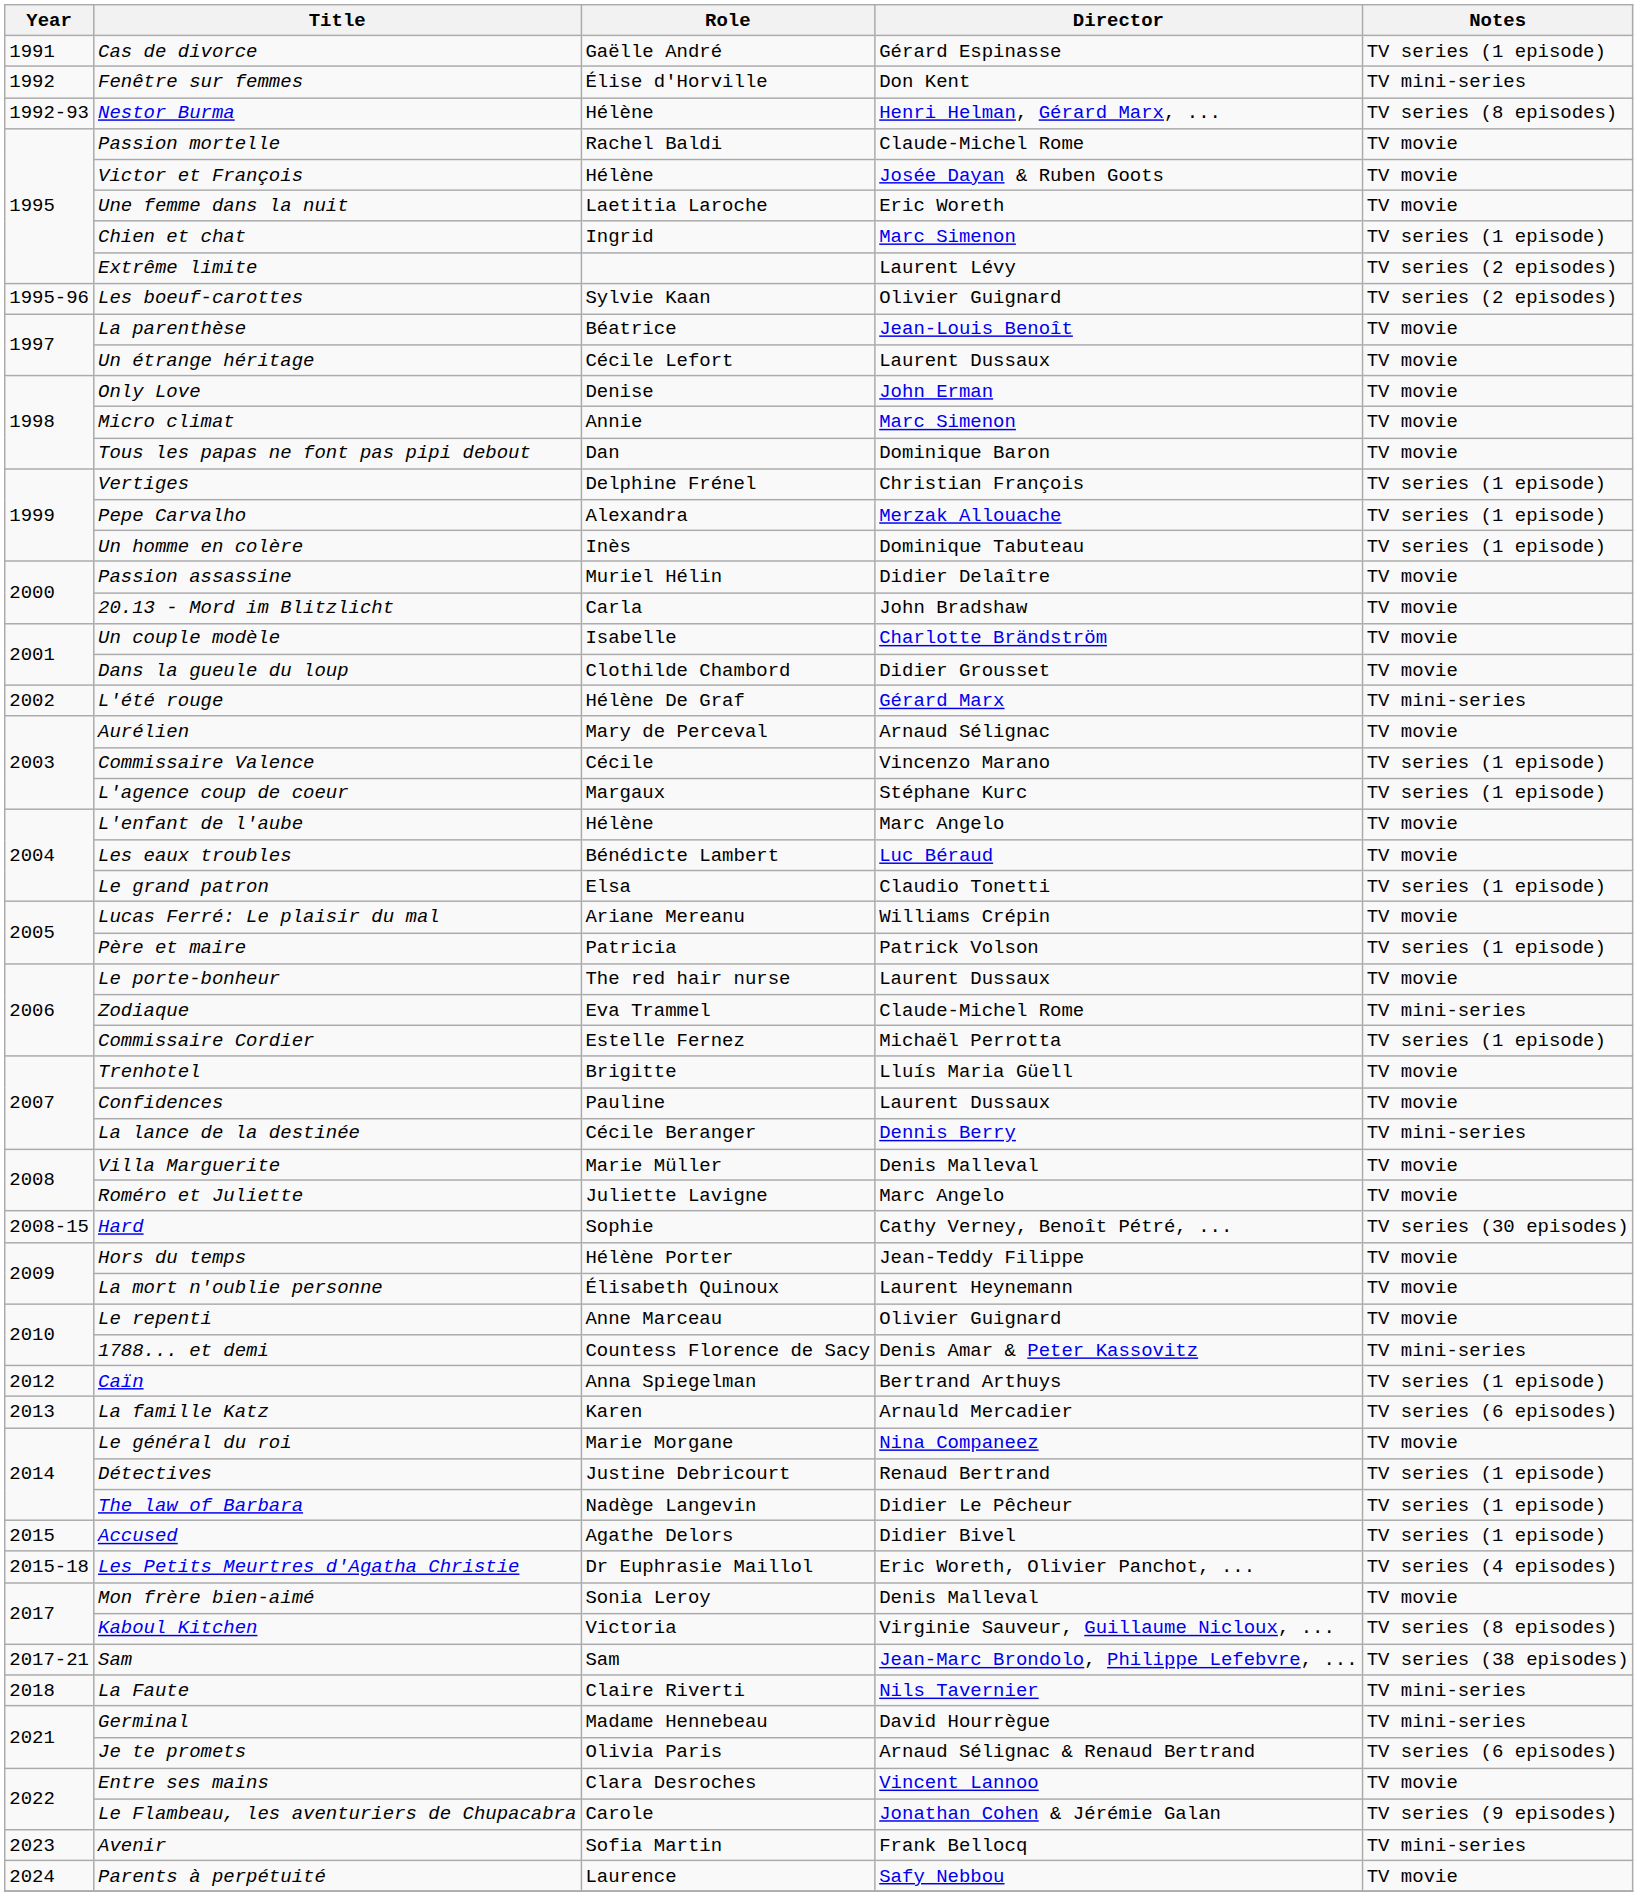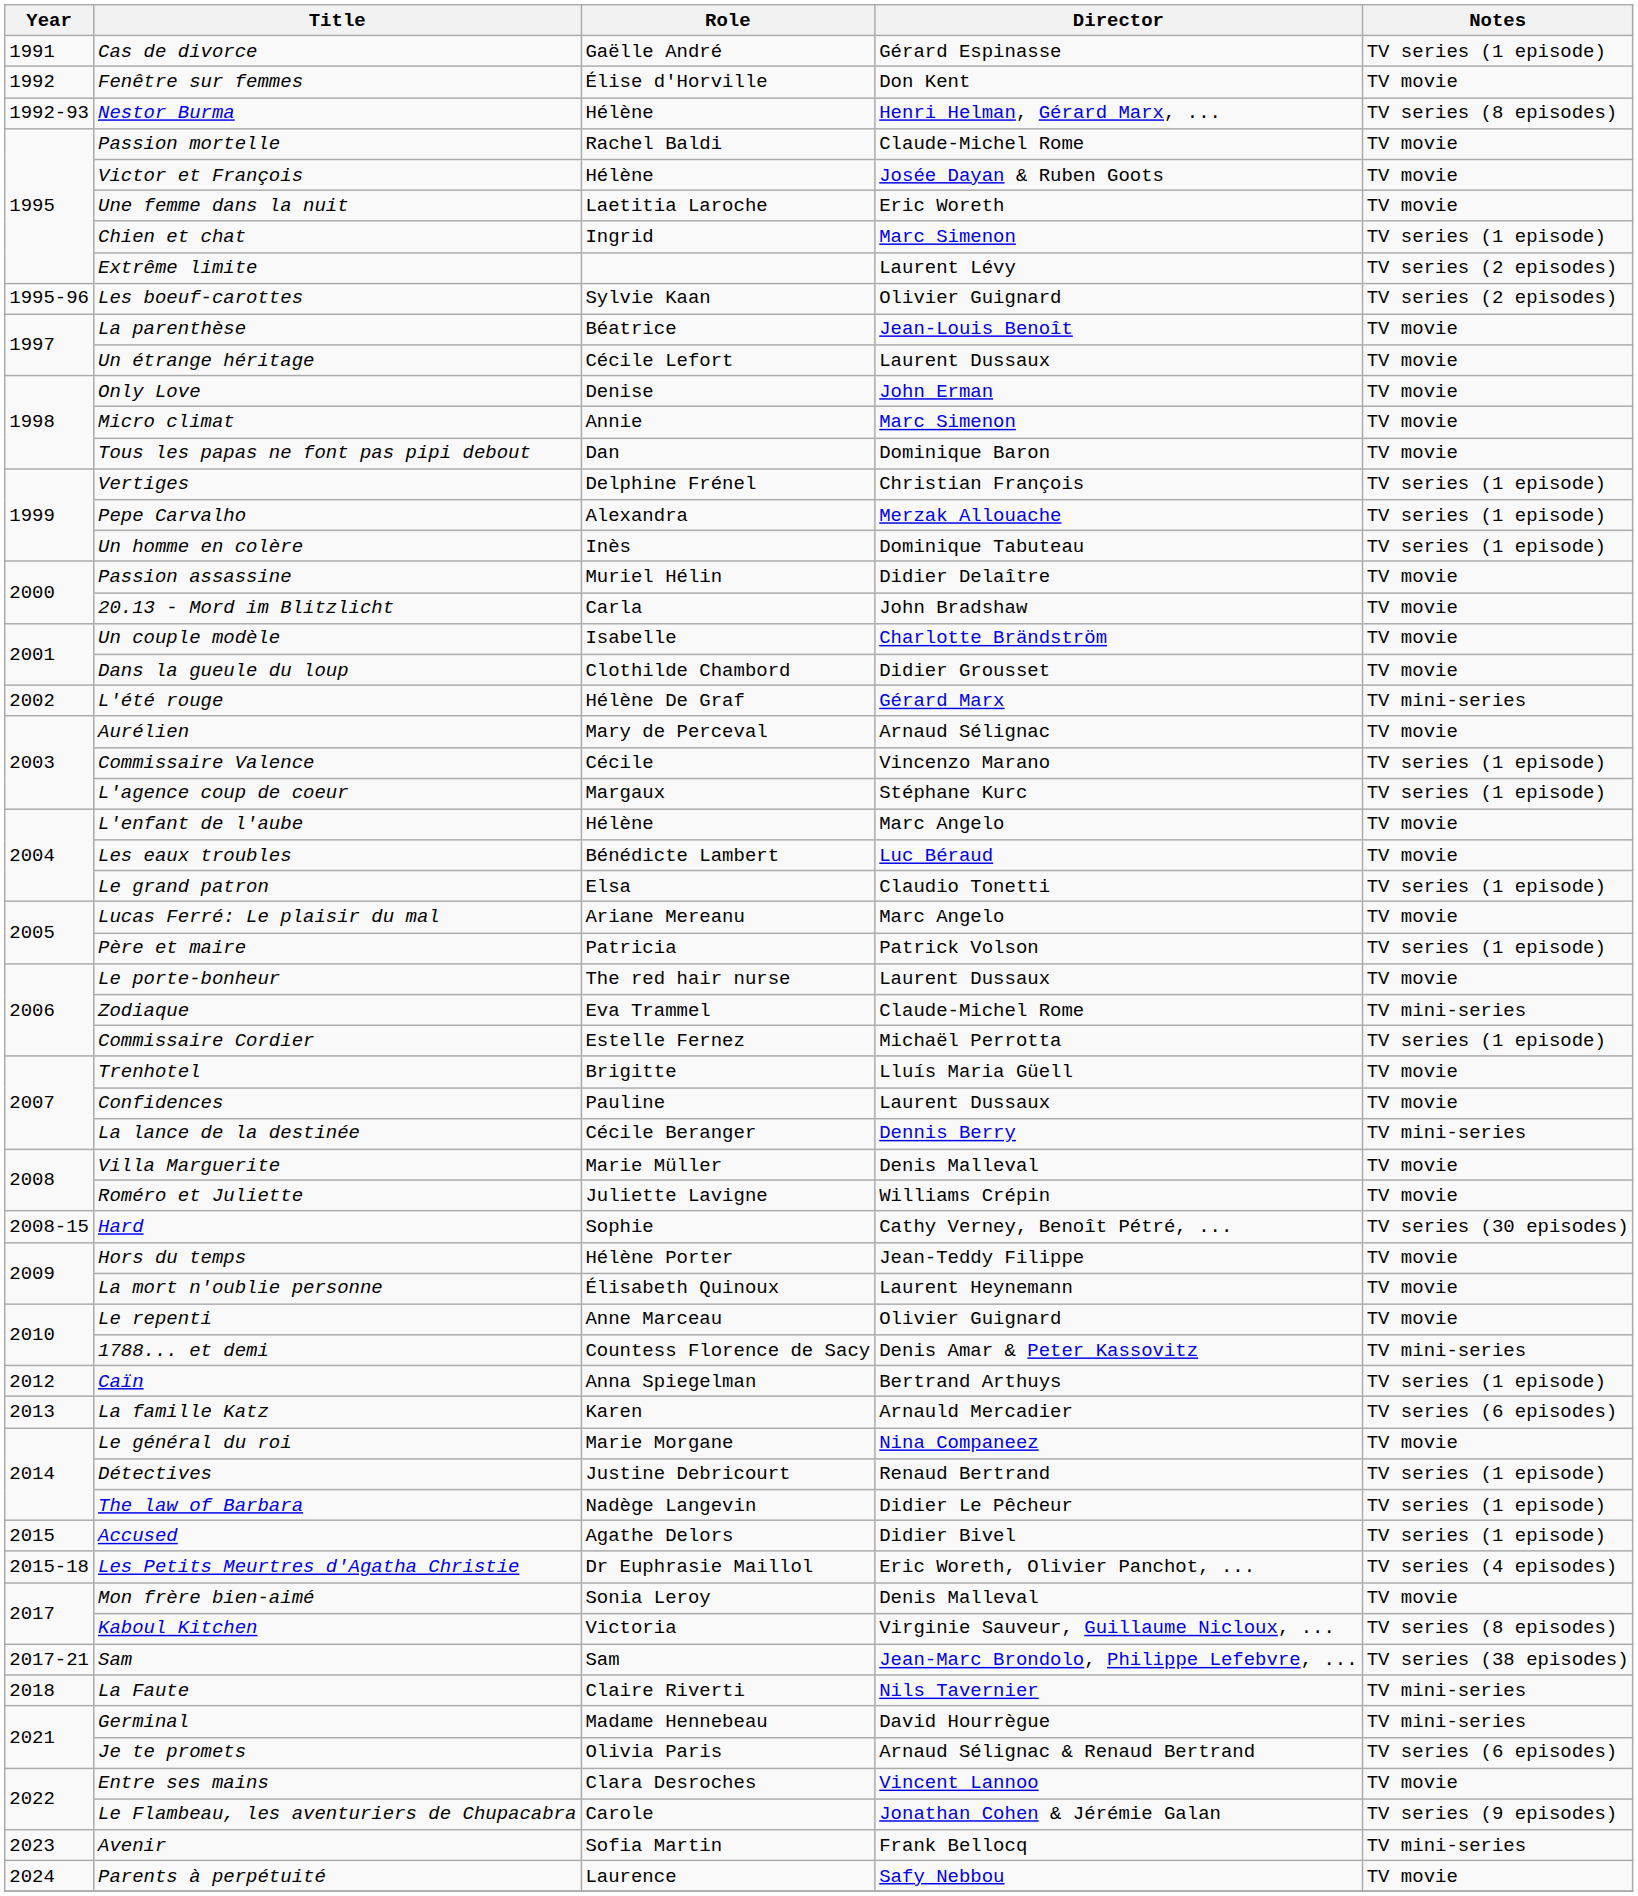Fenêtre sur femmes | Notes: TV mini-series -> TV movie
Lucas Ferré: Le plaisir du mal | Director: Williams Crépin -> Marc Angelo
Roméro et Juliette | Director: Marc Angelo -> Williams Crépin
